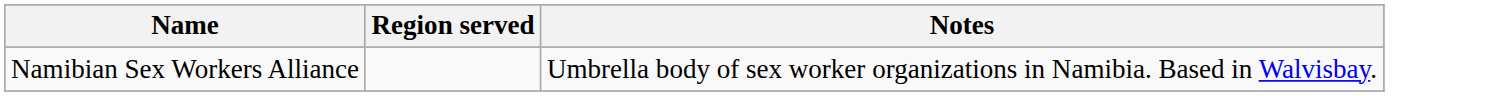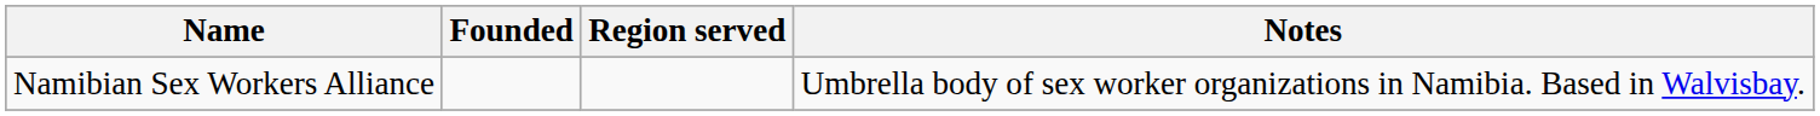+ column: Founded
